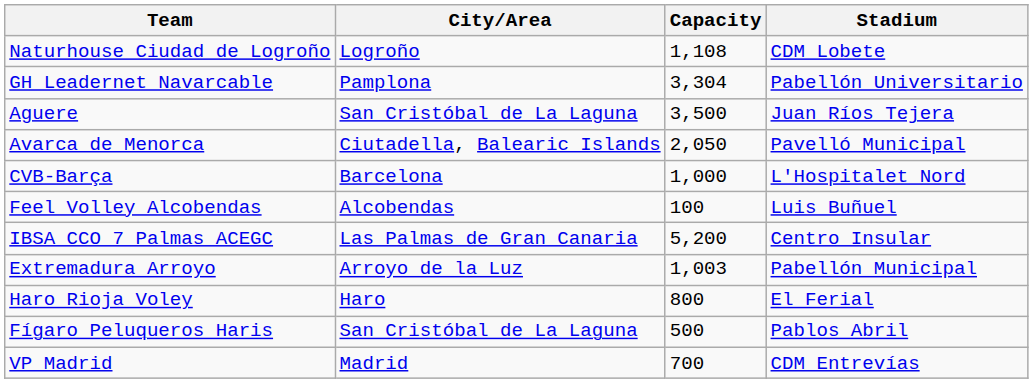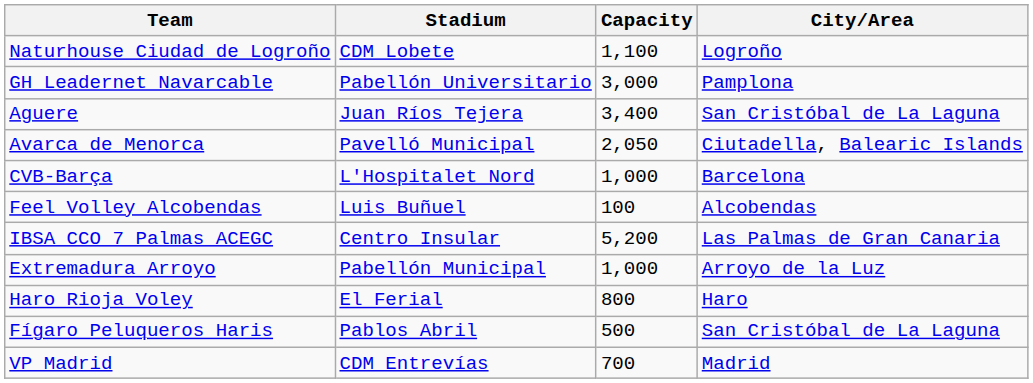columns swapped: Stadium <-> City/Area
Naturhouse Ciudad de Logroño | Capacity: 1,108 -> 1,100
GH Leadernet Navarcable | Capacity: 3,304 -> 3,000
Aguere | Capacity: 3,500 -> 3,400
Extremadura Arroyo | Capacity: 1,003 -> 1,000
